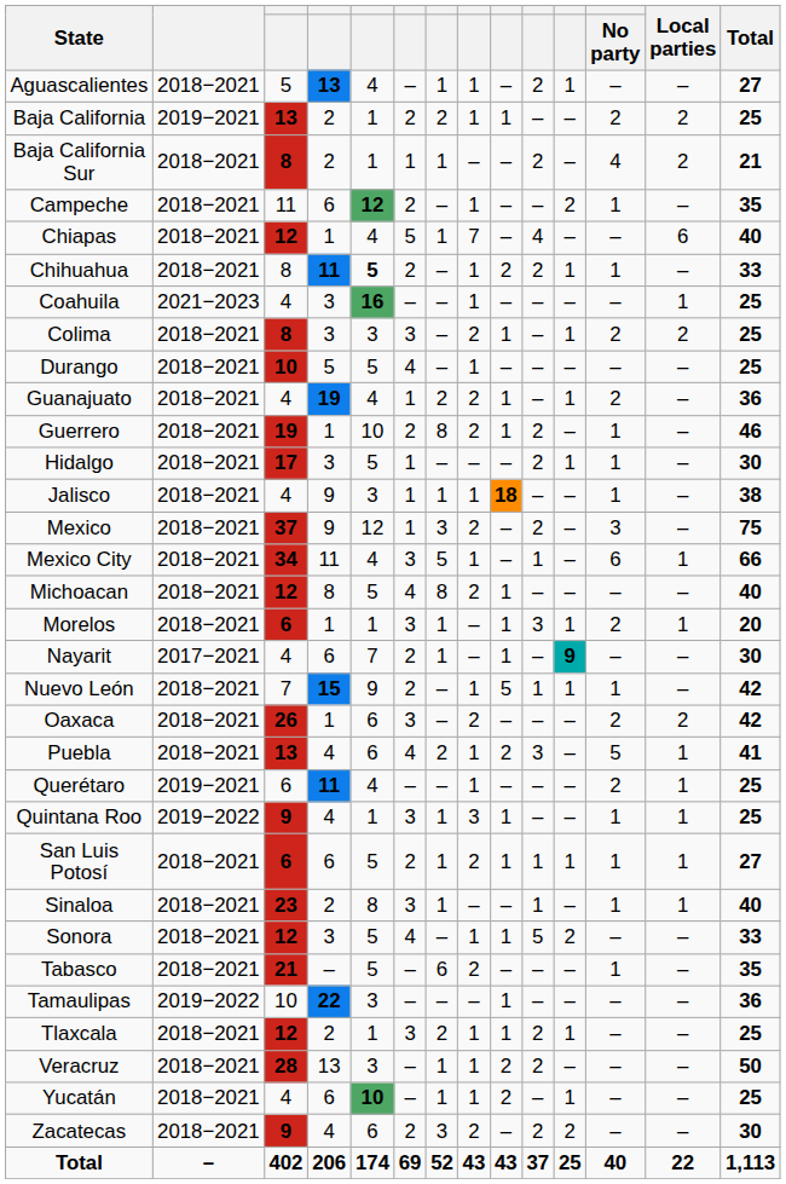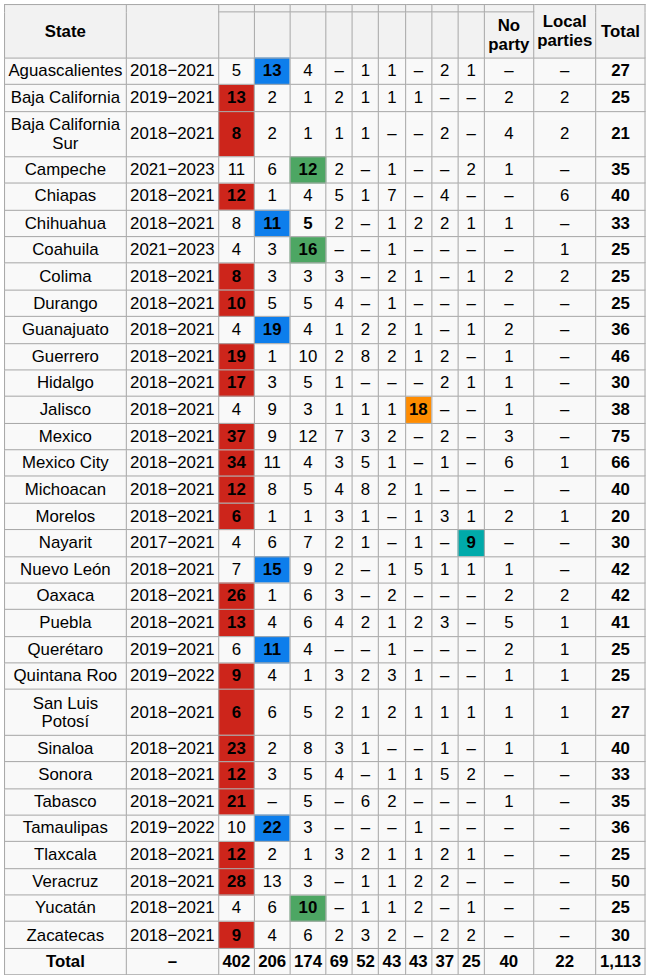Baja California | column 7: 2 -> 1
Campeche | column 2: 2018−2021 -> 2021−2023
Mexico | column 6: 1 -> 7
Quintana Roo | column 7: 1 -> 2
